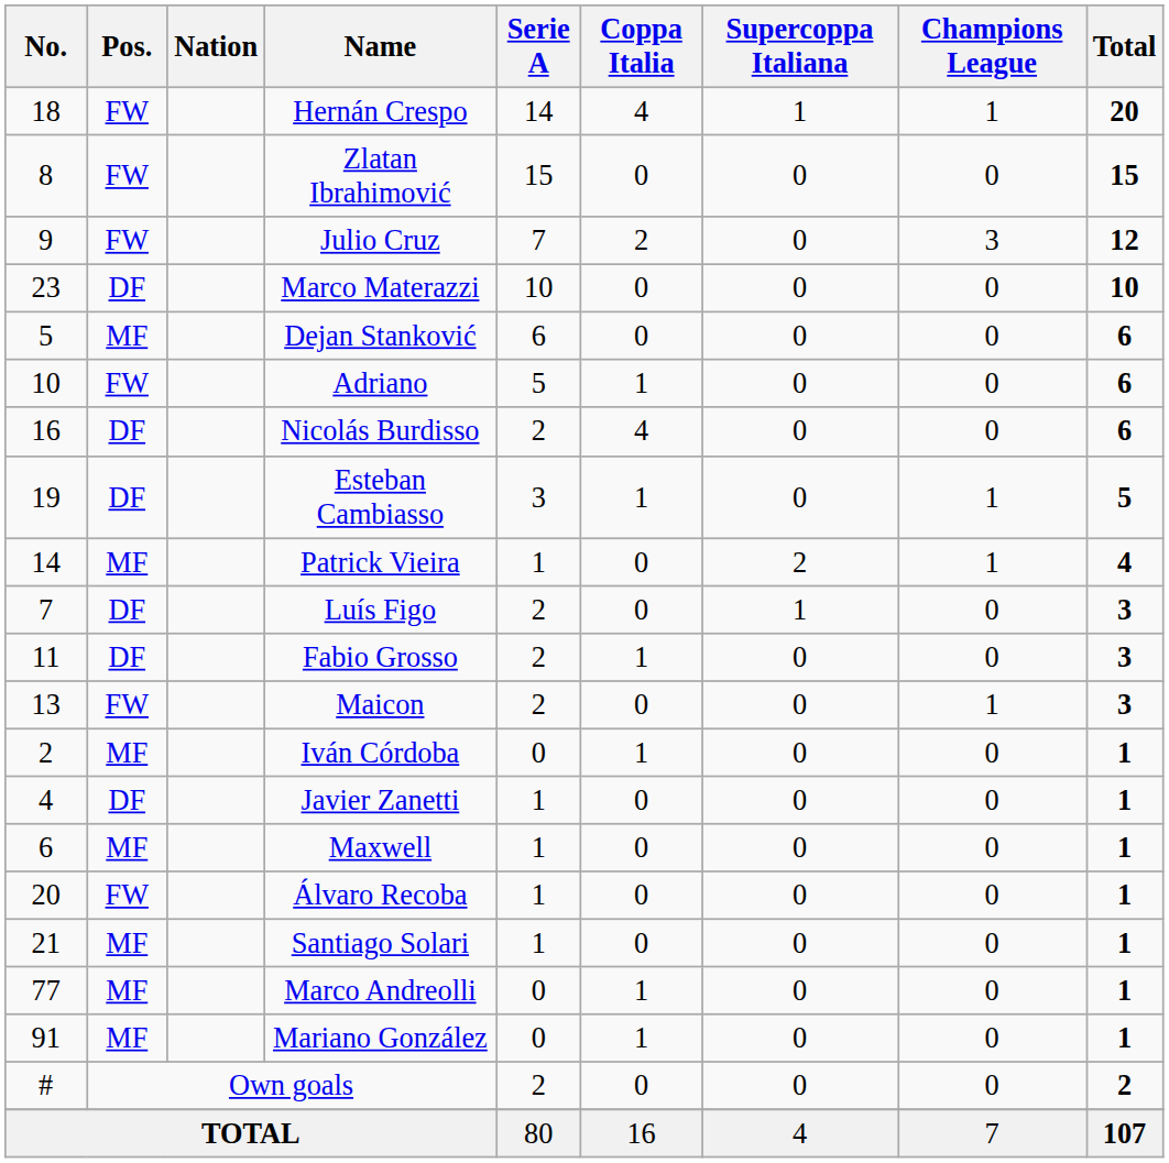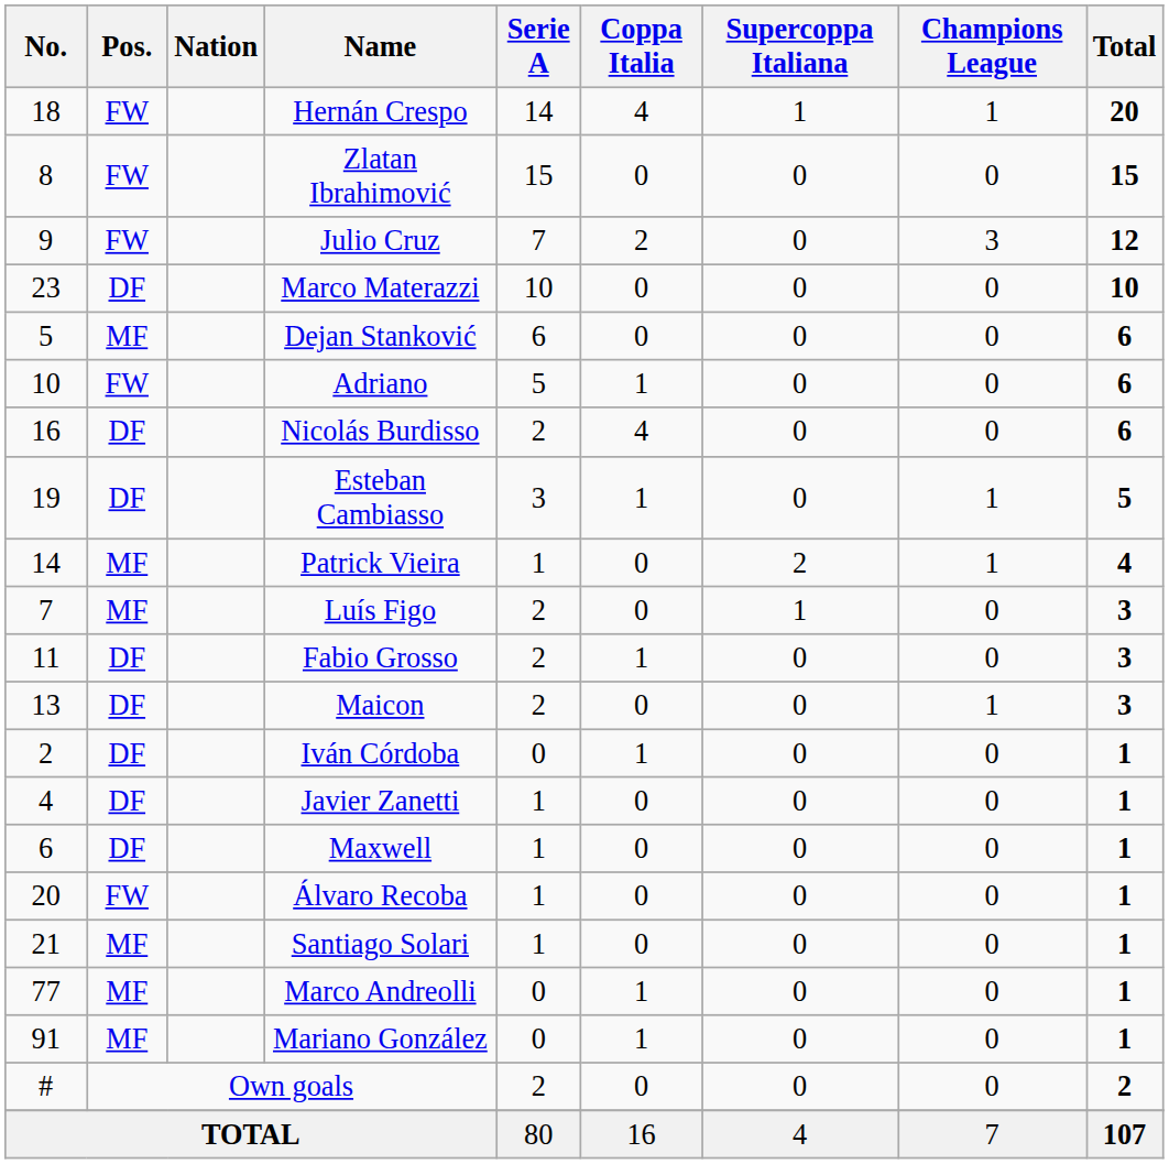Luís Figo | Pos.: DF -> MF
Maicon | Pos.: FW -> DF
Iván Córdoba | Pos.: MF -> DF
Maxwell | Pos.: MF -> DF
